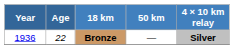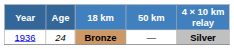Bronze | Age: 22 -> 24
